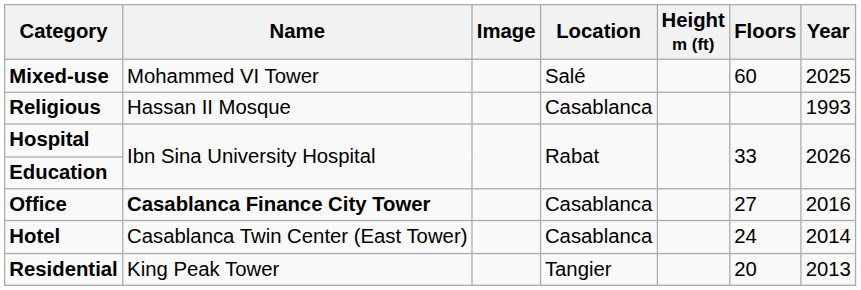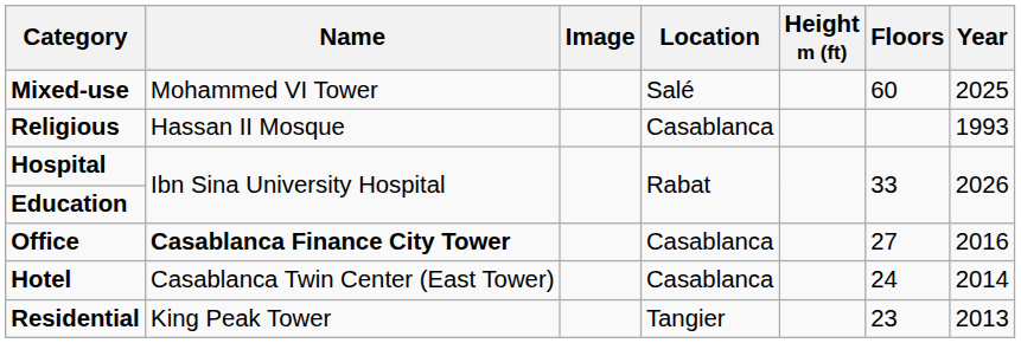Residential | Floors: 20 -> 23
